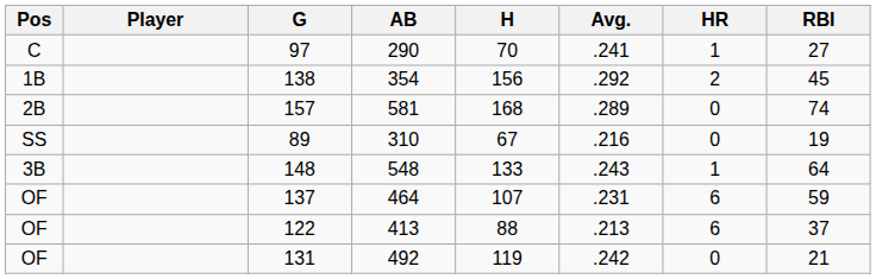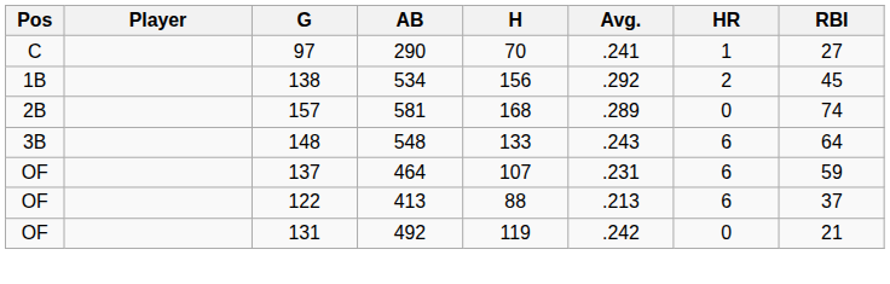138 | AB: 354 -> 534
- row: SS | 89 | 310 | 67 | .216 | 0 | 19
148 | HR: 1 -> 6
